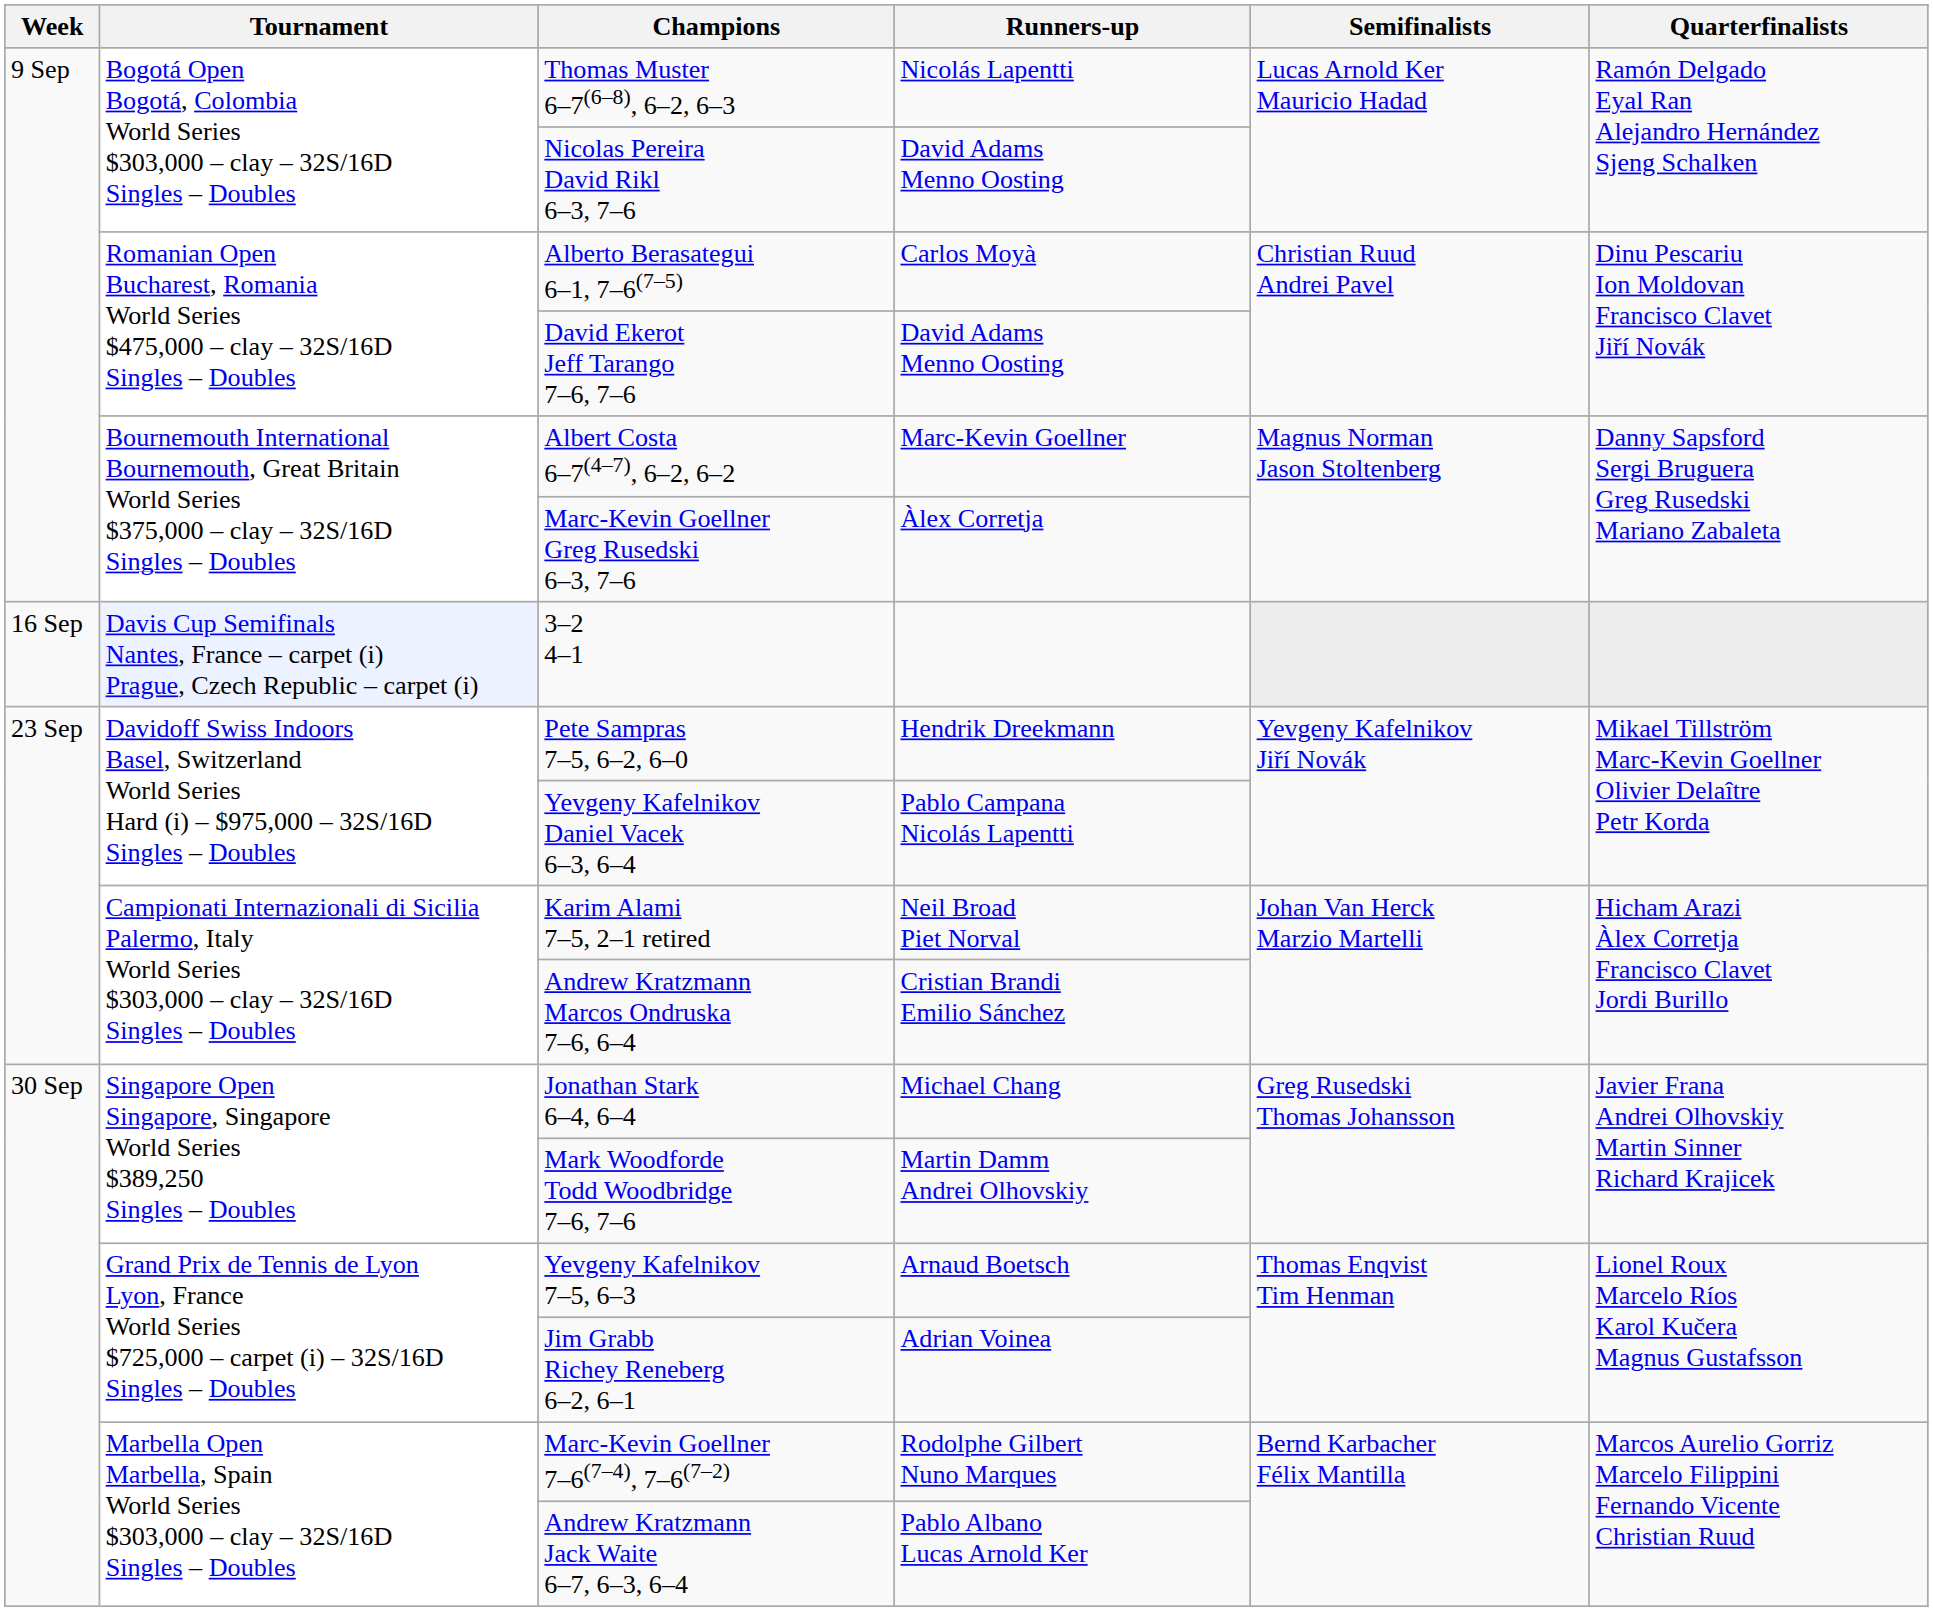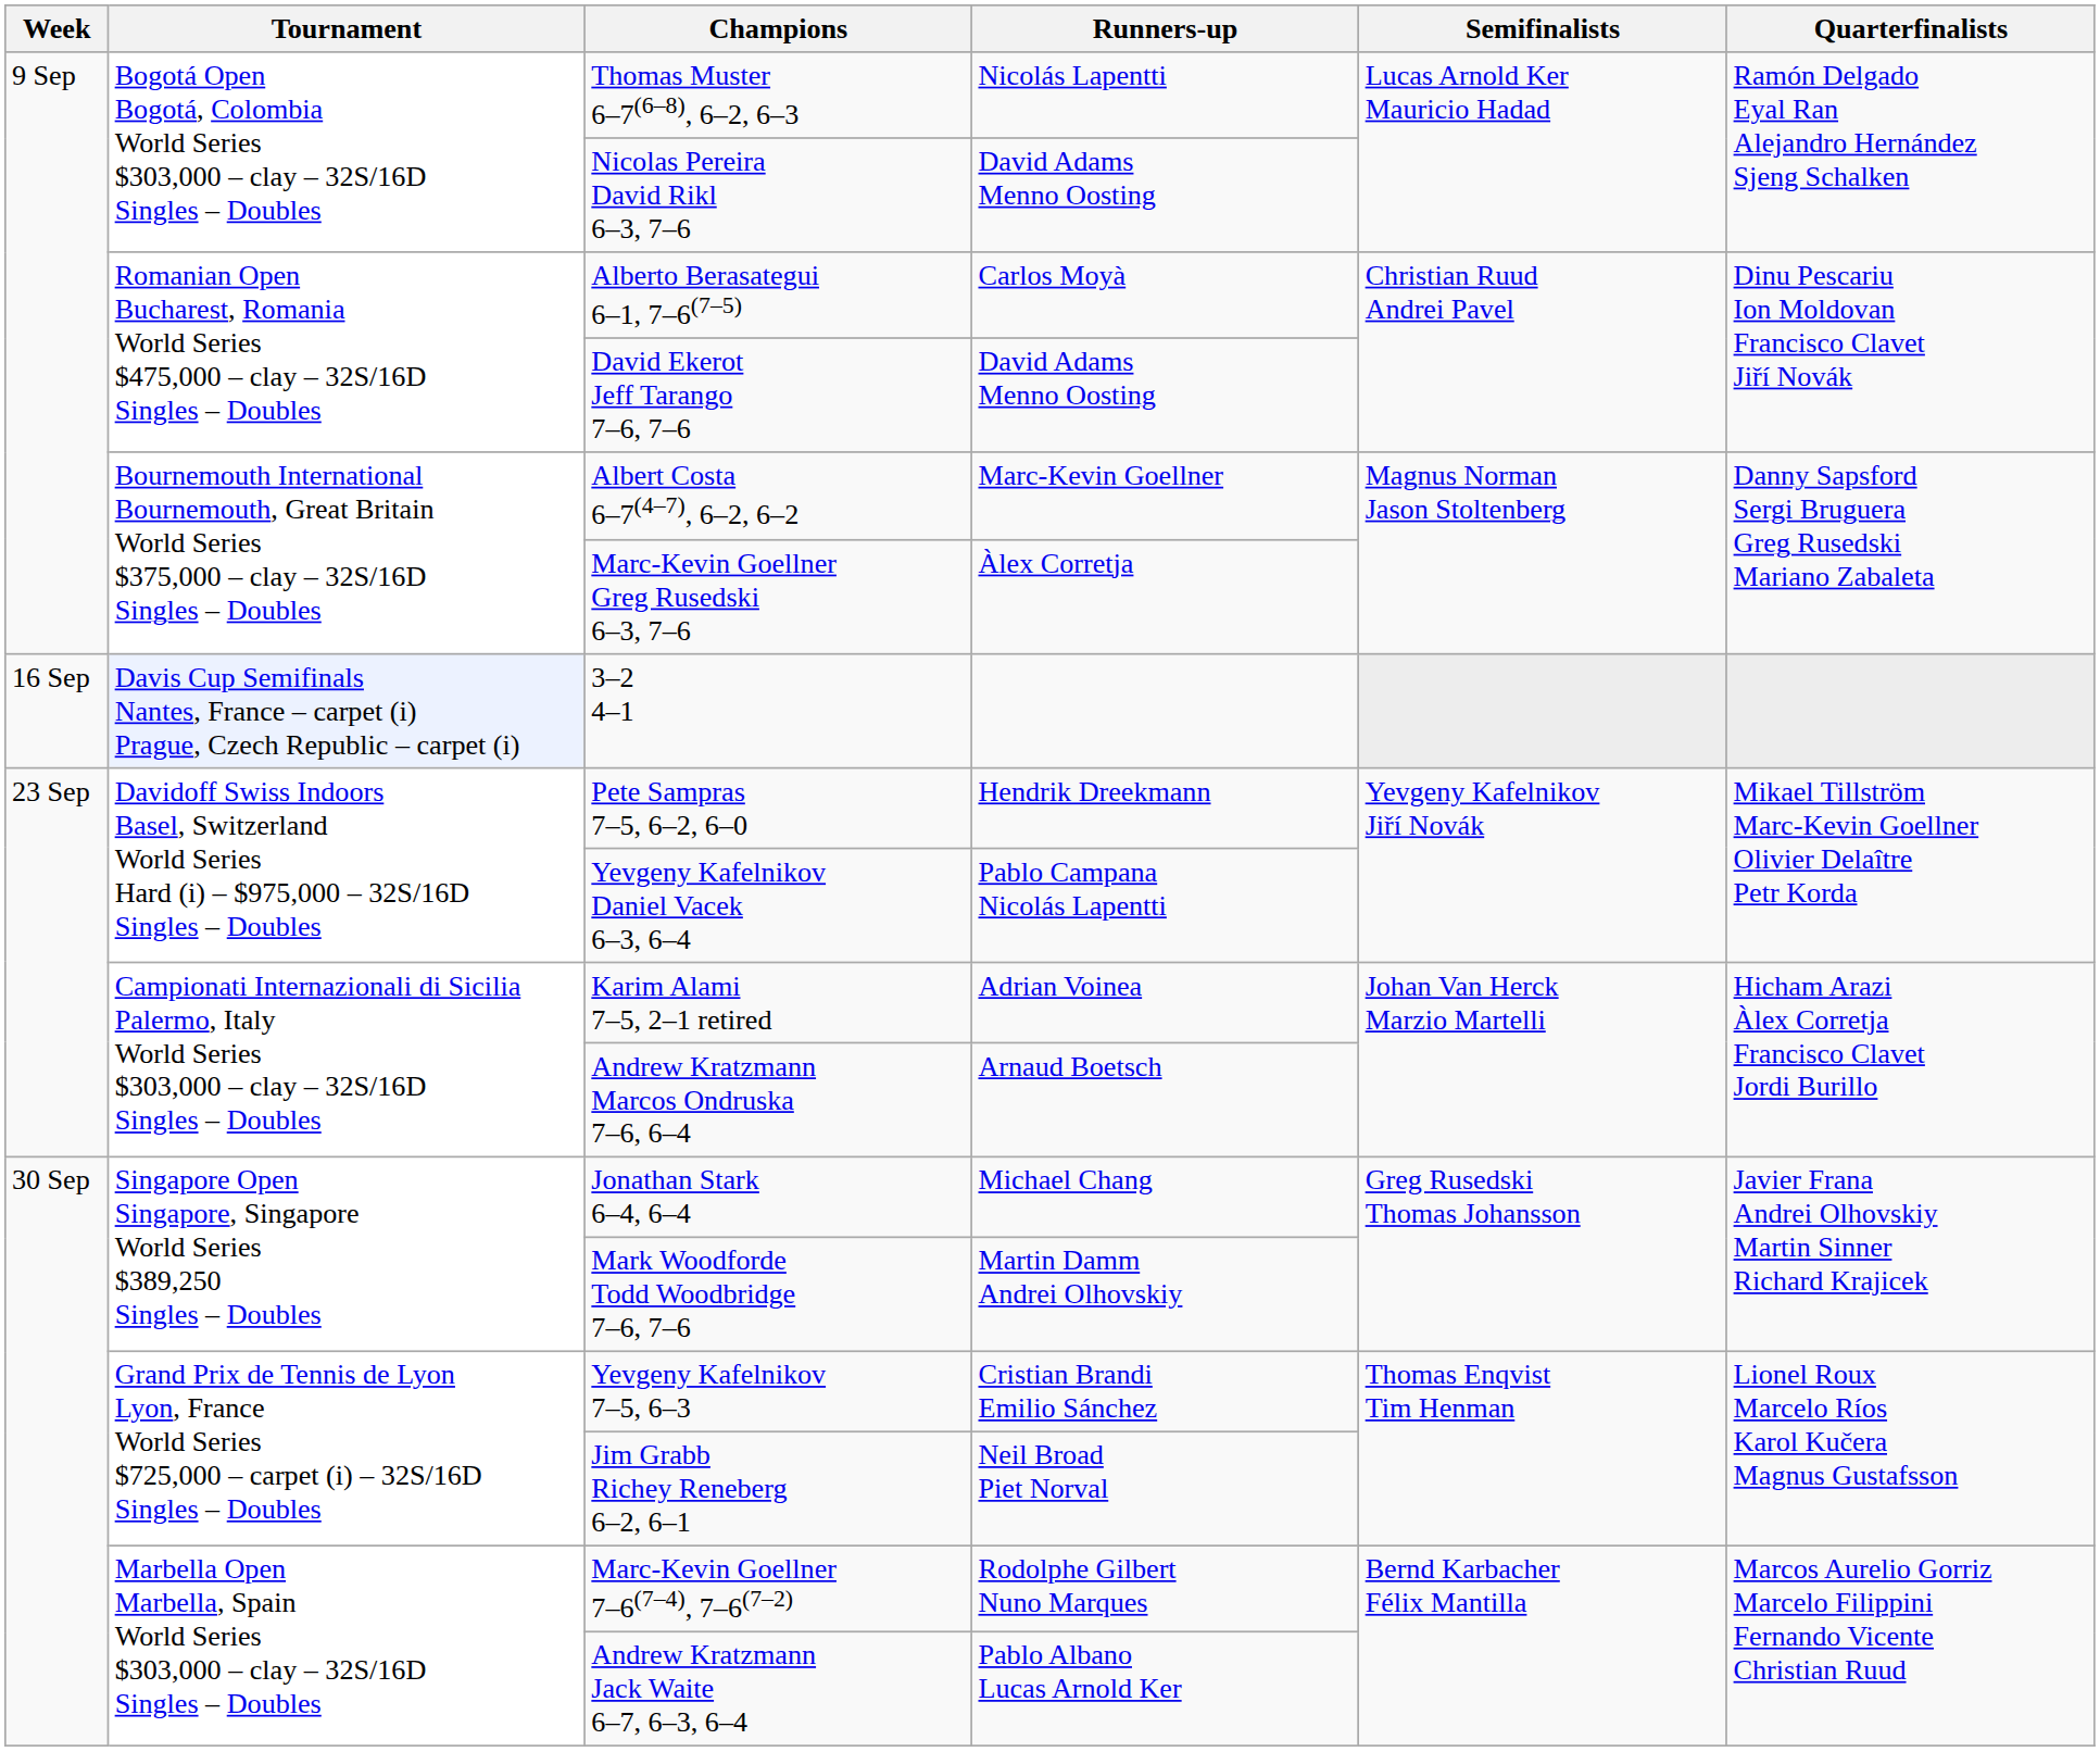Karim Alami 7–5, 2–1 retired | Runners-up: Neil Broad Piet Norval -> Adrian Voinea
Andrew Kratzmann Marcos Ondruska 7–6, 6–4 | Runners-up: Cristian Brandi Emilio Sánchez -> Arnaud Boetsch
Yevgeny Kafelnikov 7–5, 6–3 | Runners-up: Arnaud Boetsch -> Cristian Brandi Emilio Sánchez
Jim Grabb Richey Reneberg 6–2, 6–1 | Runners-up: Adrian Voinea -> Neil Broad Piet Norval
